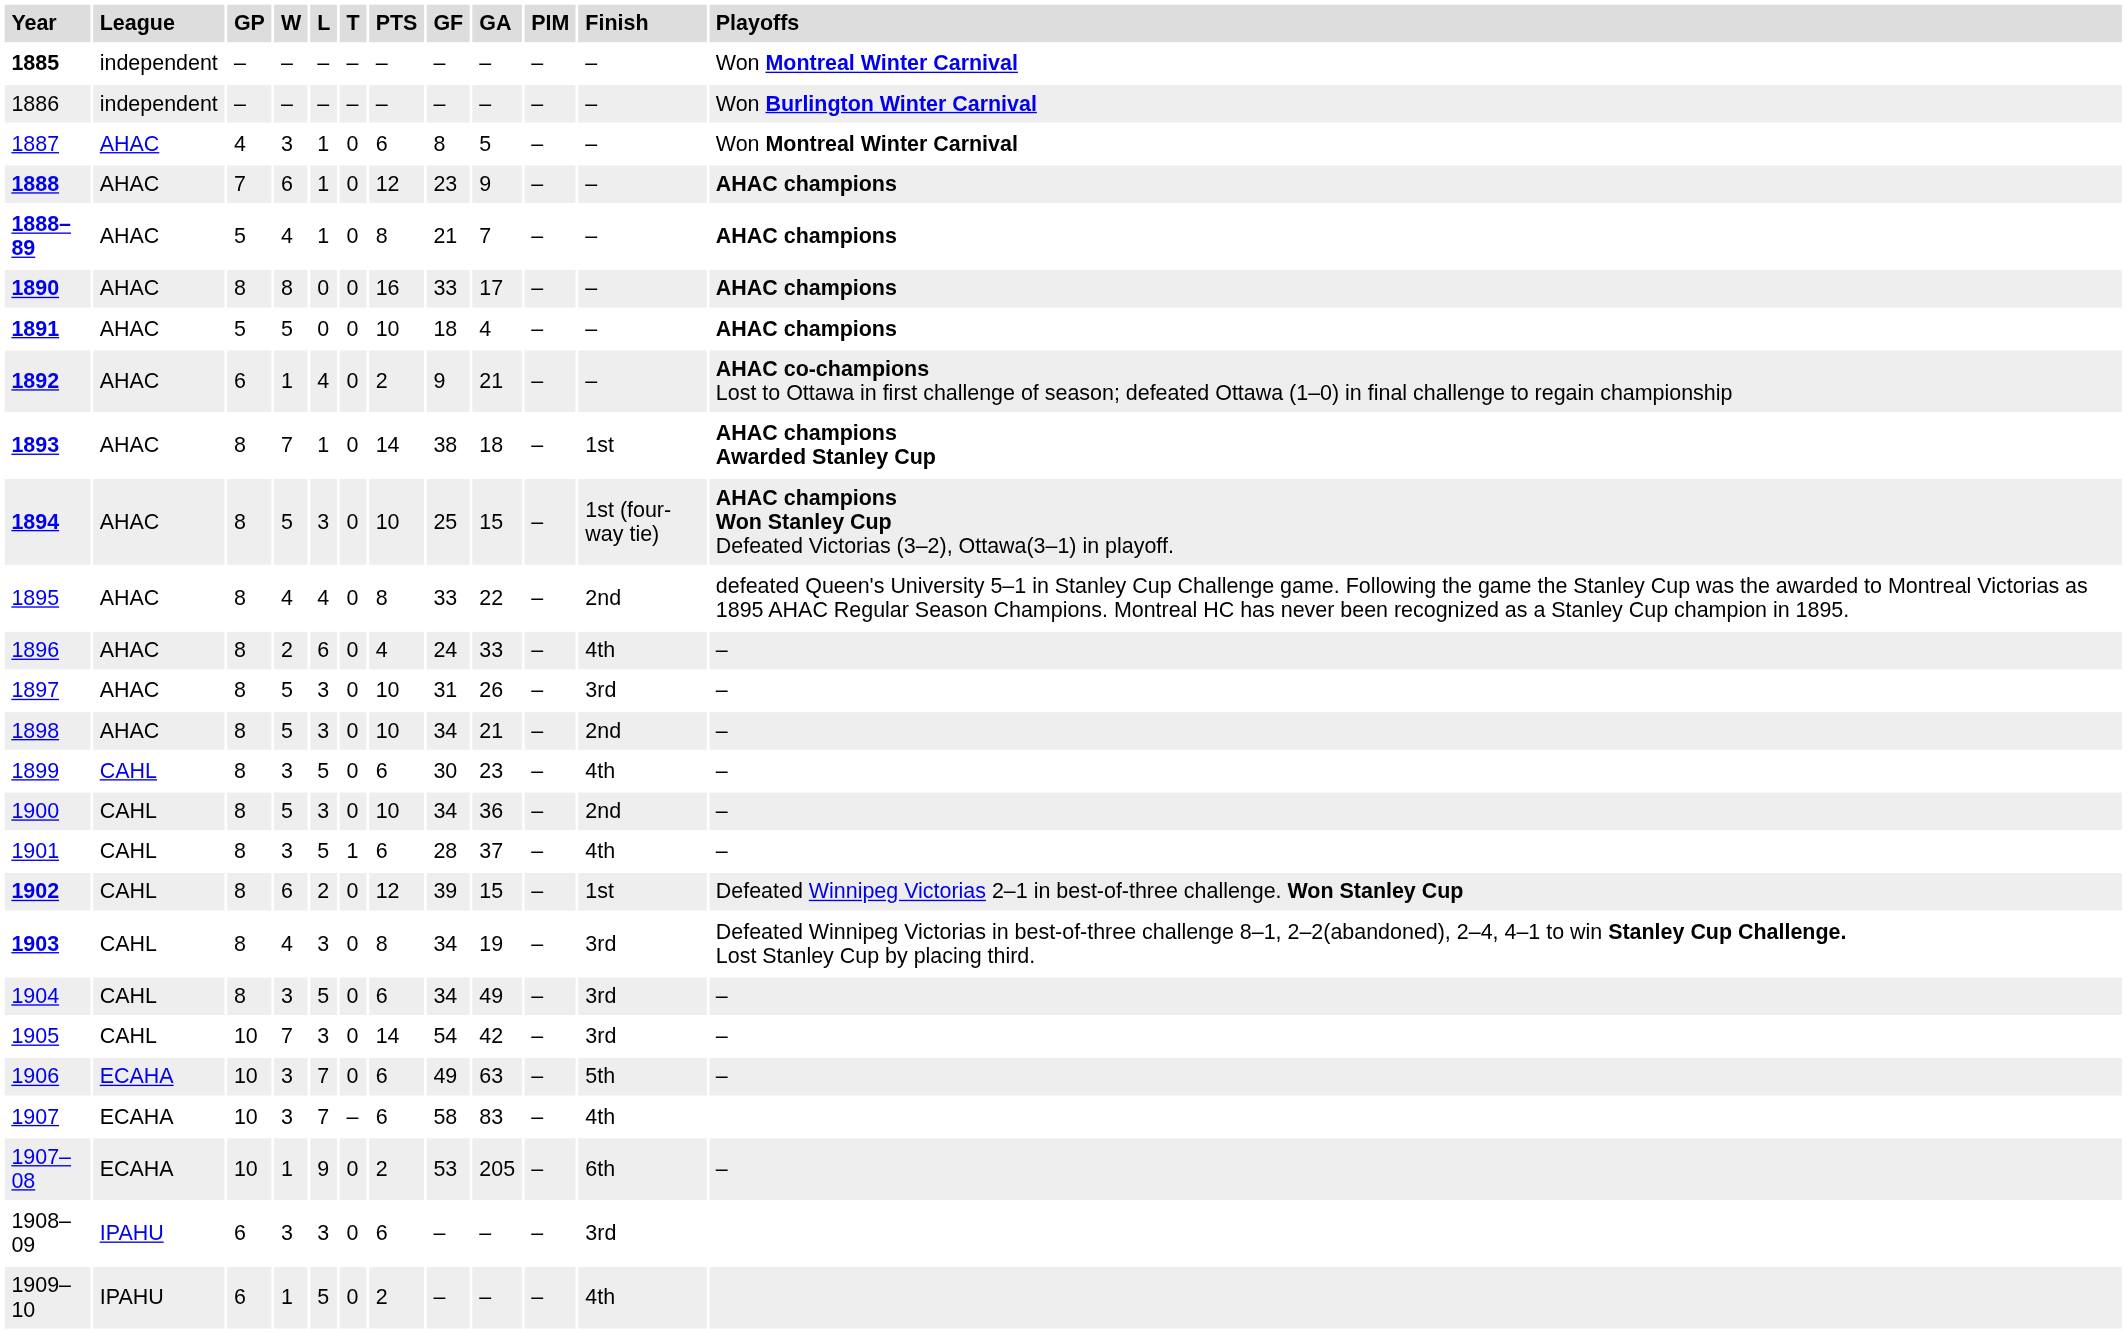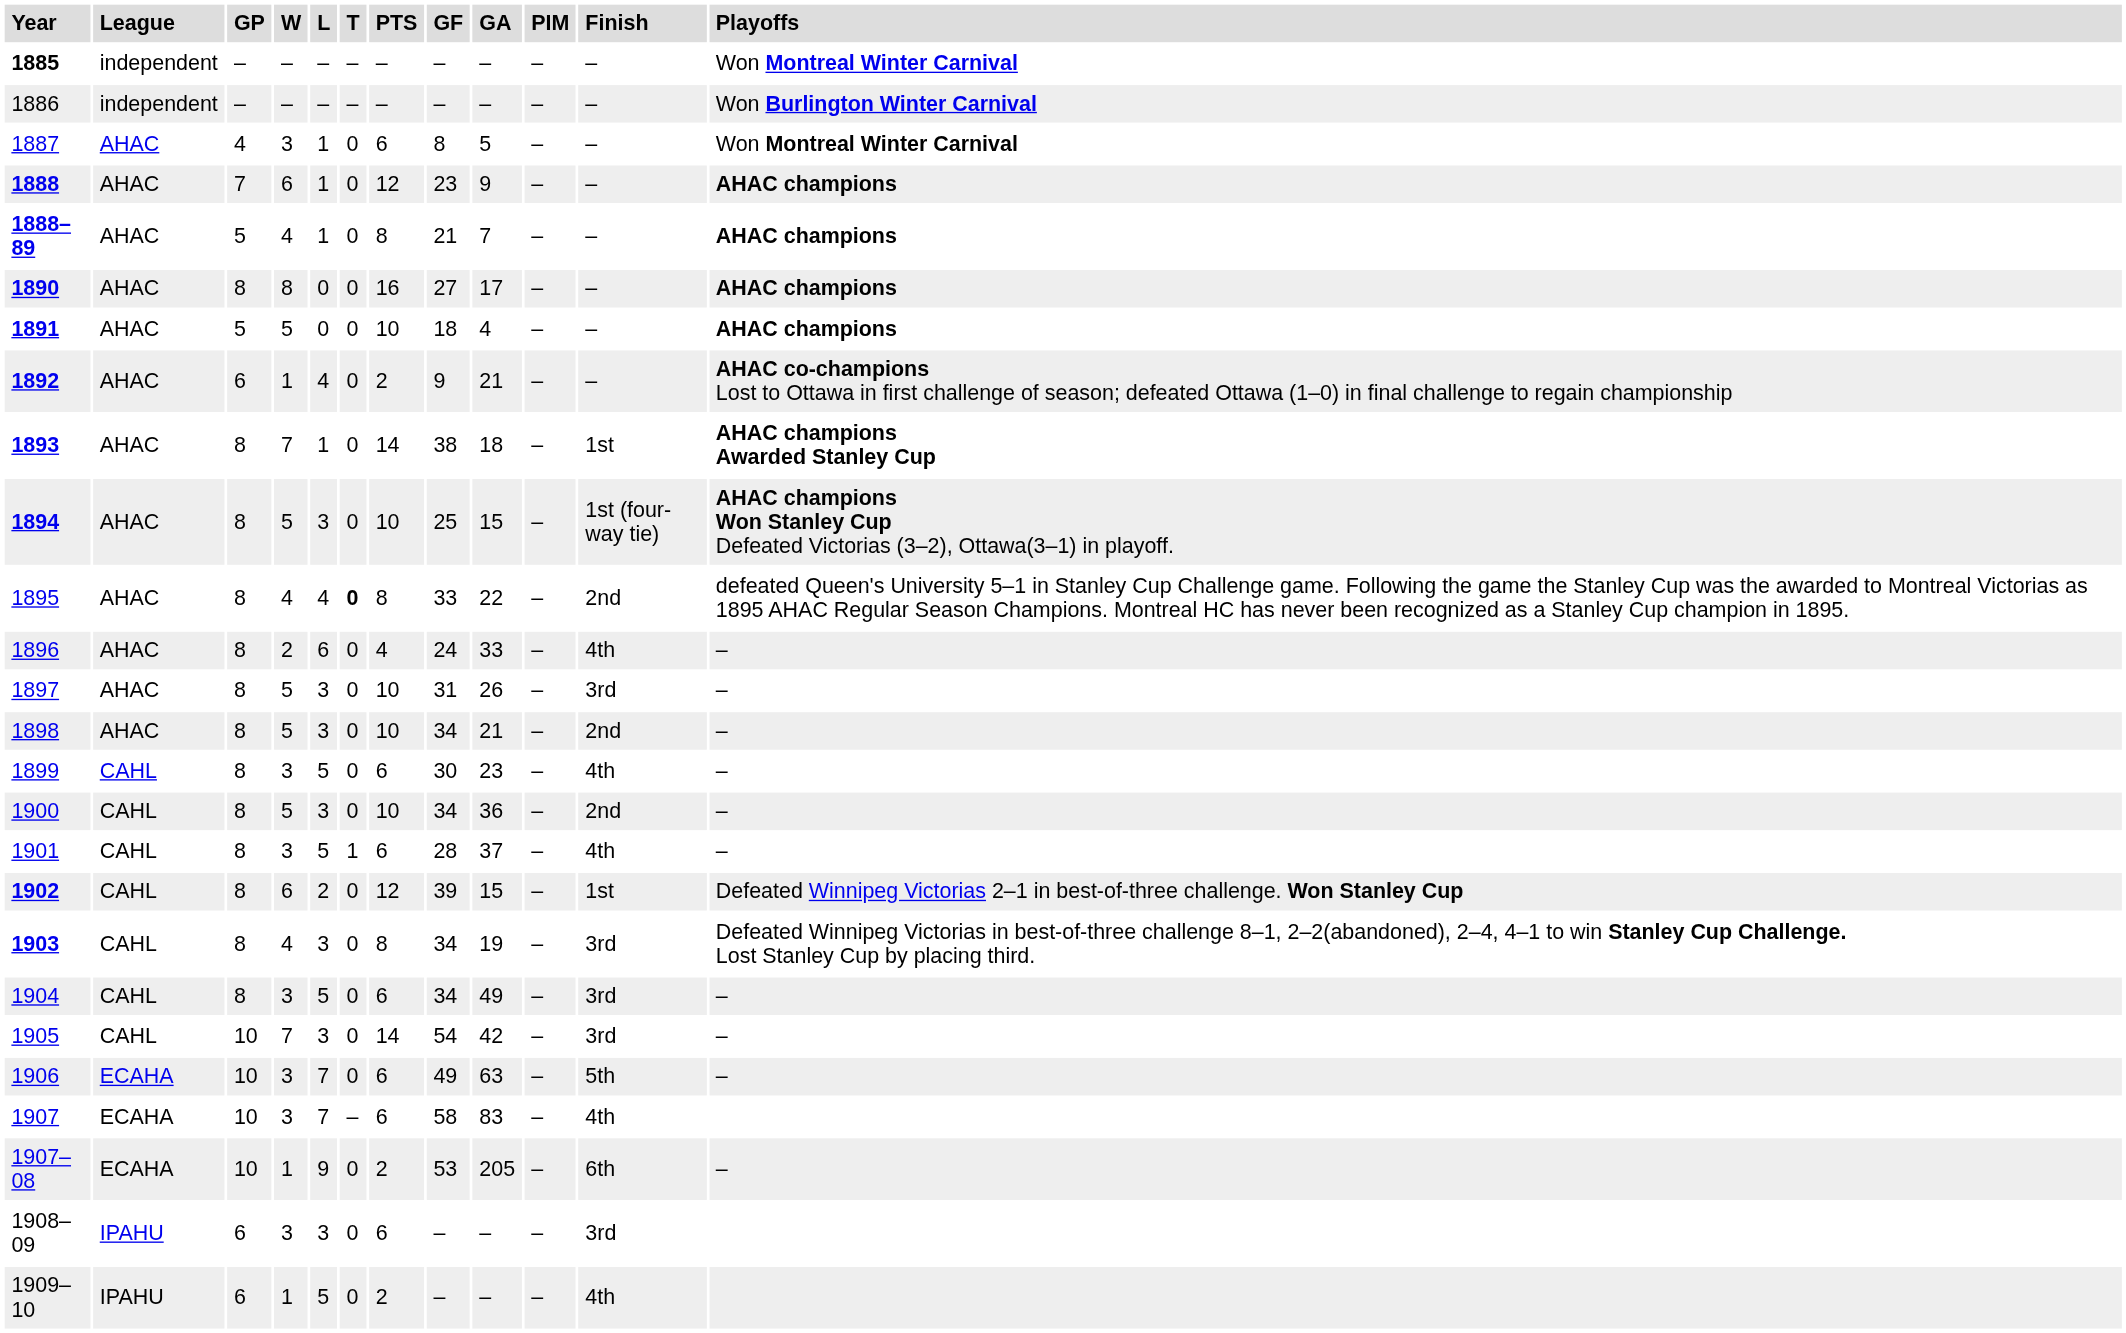1890 | GF: 33 -> 27
1895 | T: normal -> bold
